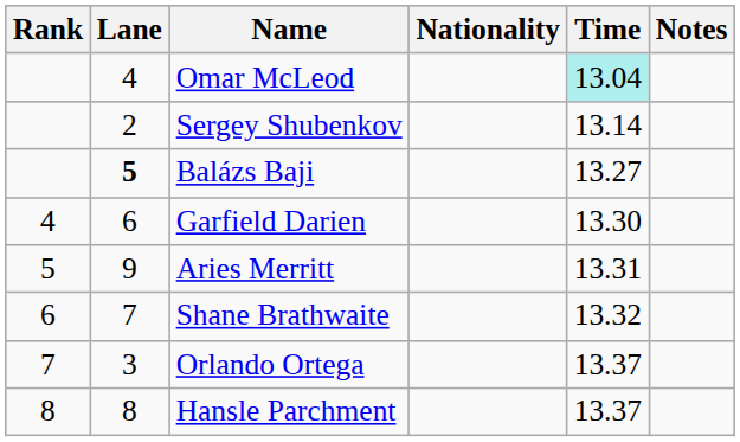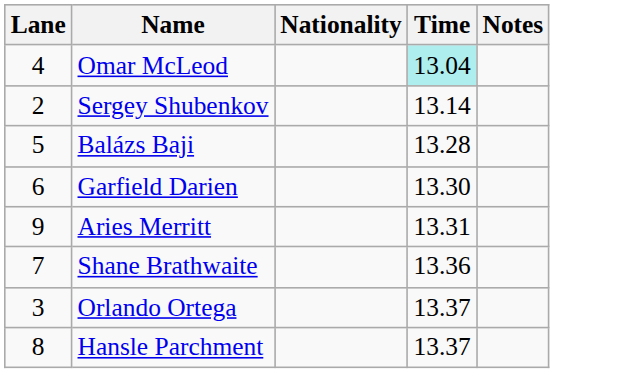- column: Rank | 4 | 5 | 6 | 7 | 8
Balázs Baji | Lane: bold -> normal
Balázs Baji | Time: 13.27 -> 13.28
Shane Brathwaite | Time: 13.32 -> 13.36
